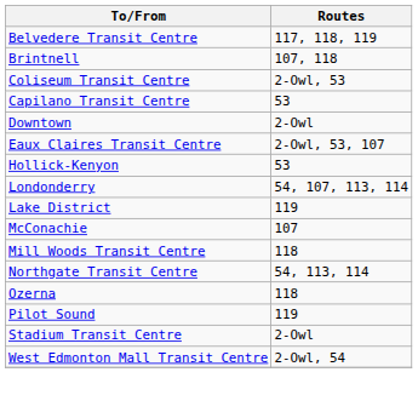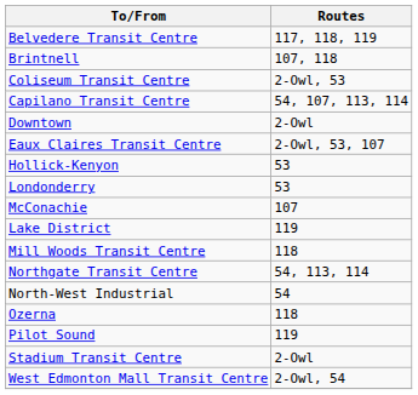Capilano Transit Centre | Routes: 53 -> 54, 107, 113, 114
Londonderry | Routes: 54, 107, 113, 114 -> 53
rows swapped: Lake District <-> McConachie
+ row: North-West Industrial | 54
